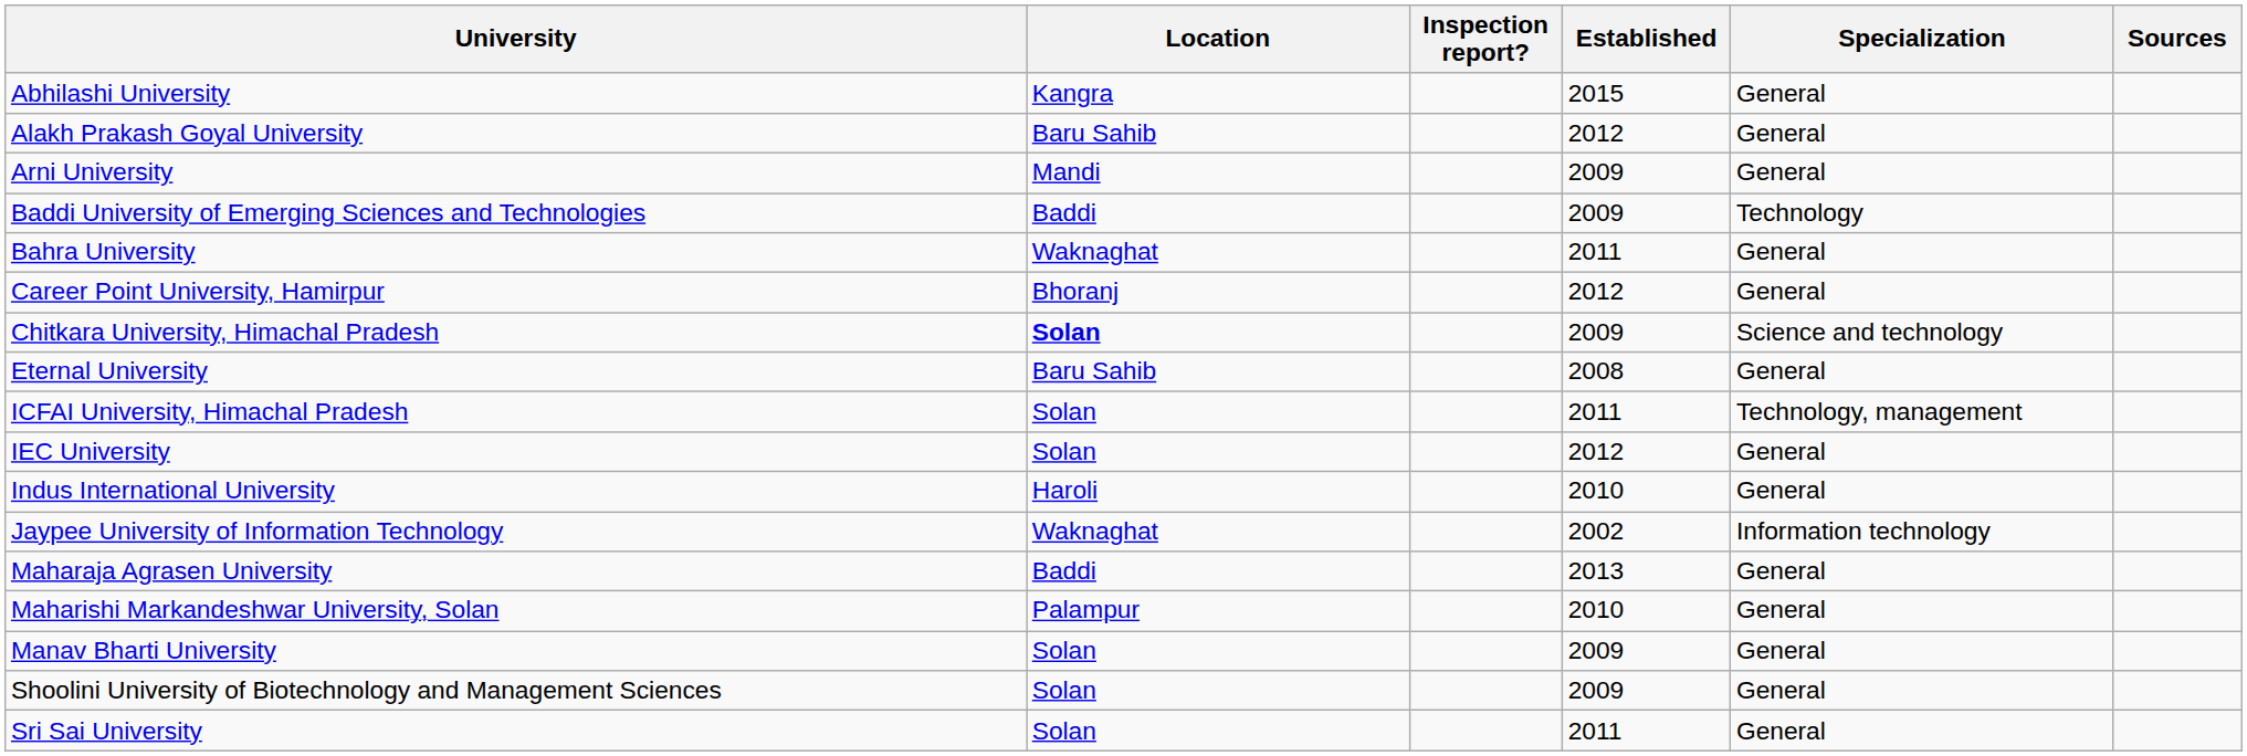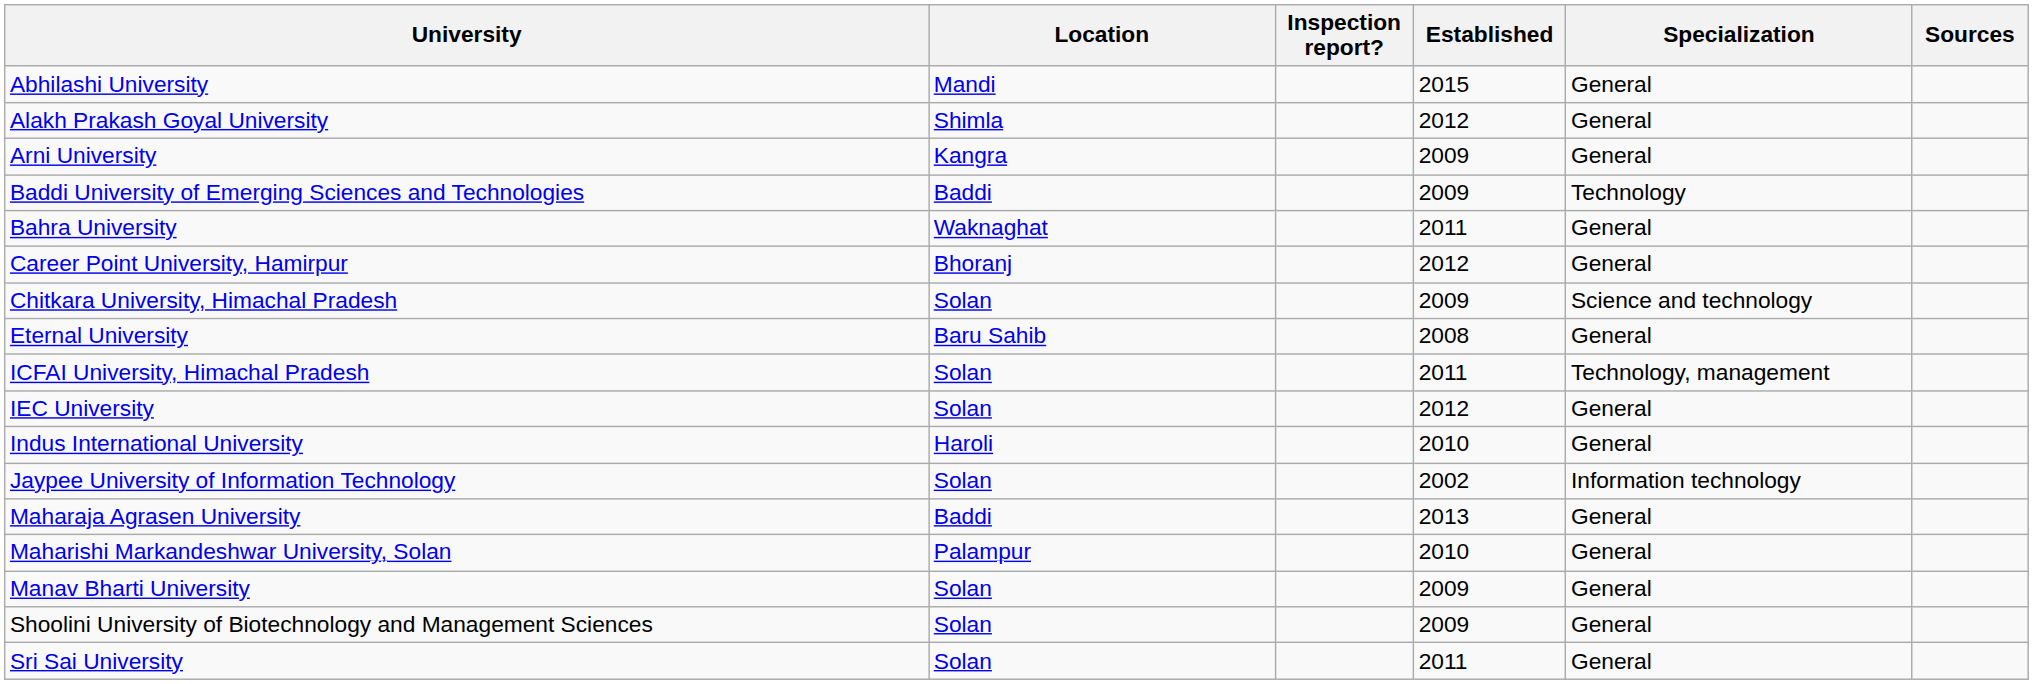Abhilashi University | Location: Kangra -> Mandi
Alakh Prakash Goyal University | Location: Baru Sahib -> Shimla
Arni University | Location: Mandi -> Kangra
Chitkara University, Himachal Pradesh | Location: bold -> normal
Jaypee University of Information Technology | Location: Waknaghat -> Solan
